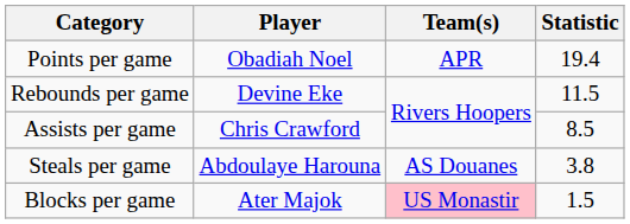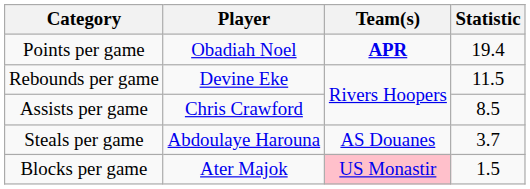Points per game | Team(s): normal -> bold
Steals per game | Statistic: 3.8 -> 3.7
